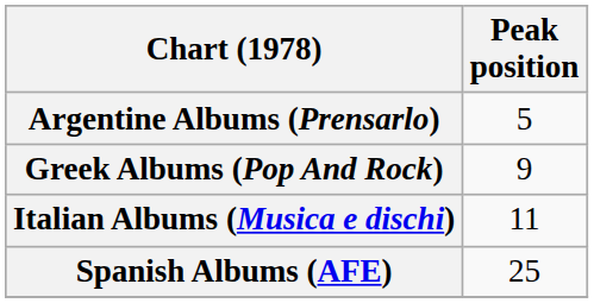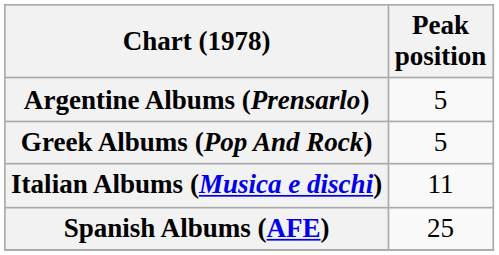Greek Albums (Pop And Rock) | Peak position: 9 -> 5
